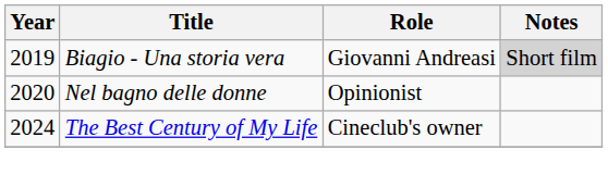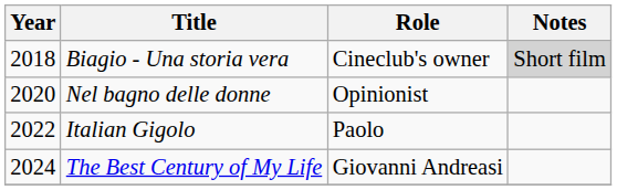Biagio - Una storia vera | Year: 2019 -> 2018
Biagio - Una storia vera | Role: Giovanni Andreasi -> Cineclub's owner
+ row: 2022 | Italian Gigolo | Paolo
The Best Century of My Life | Role: Cineclub's owner -> Giovanni Andreasi
